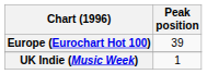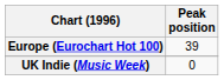UK Indie (Music Week) | Peak position: 1 -> 0
